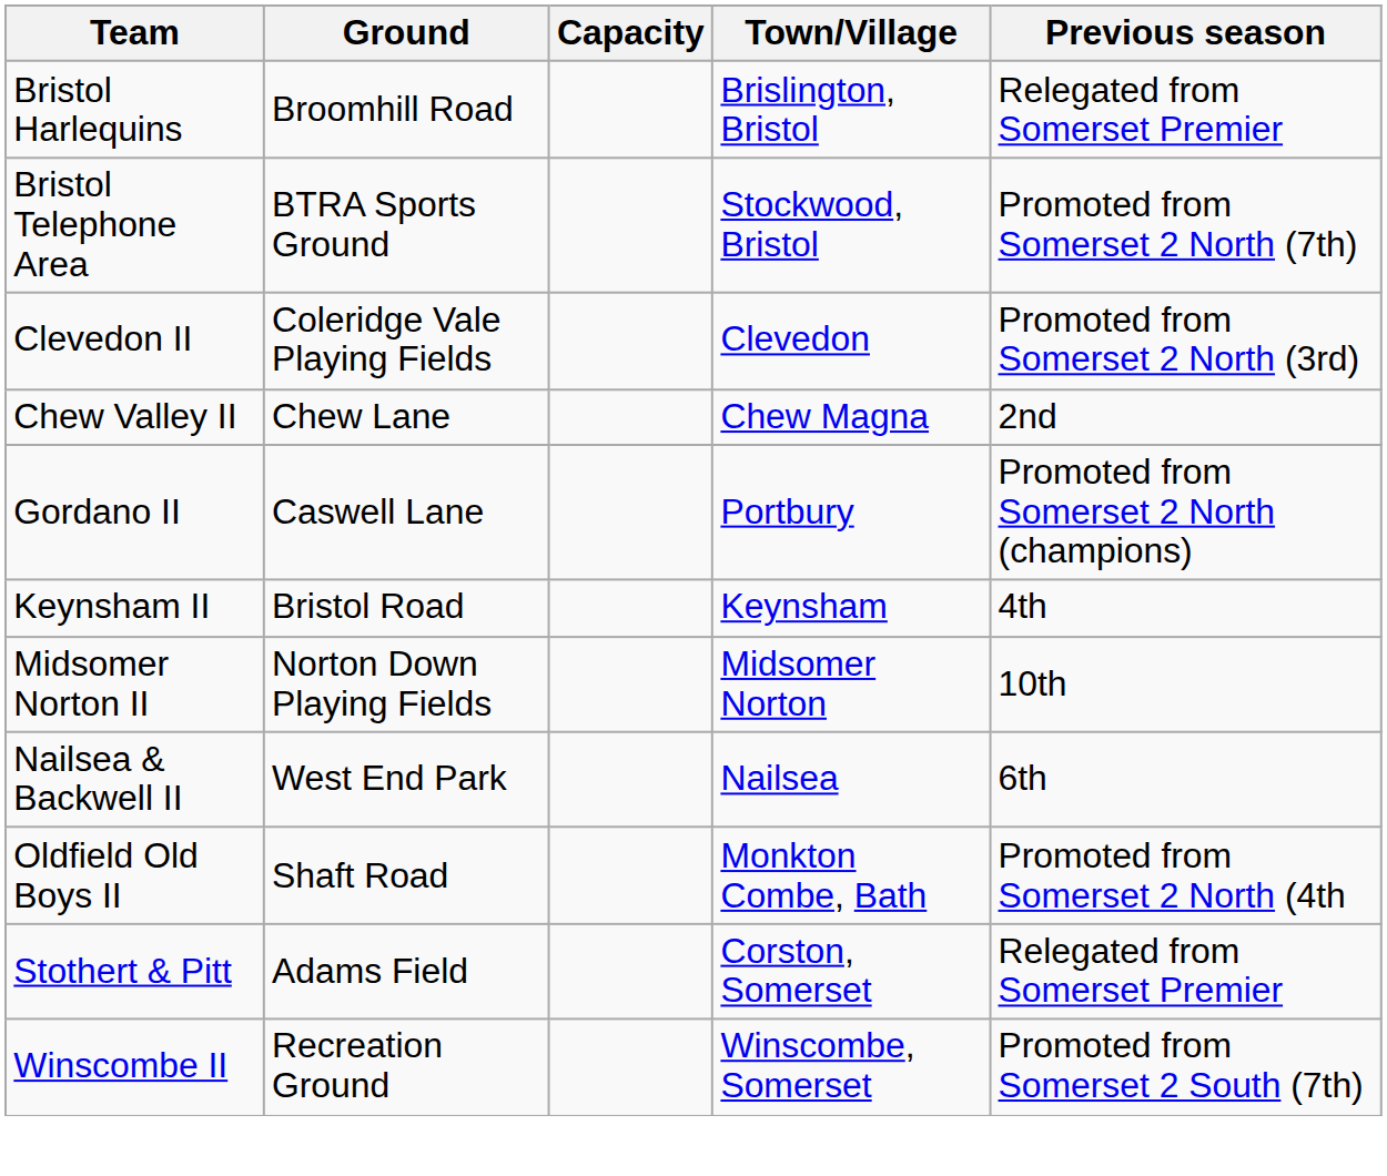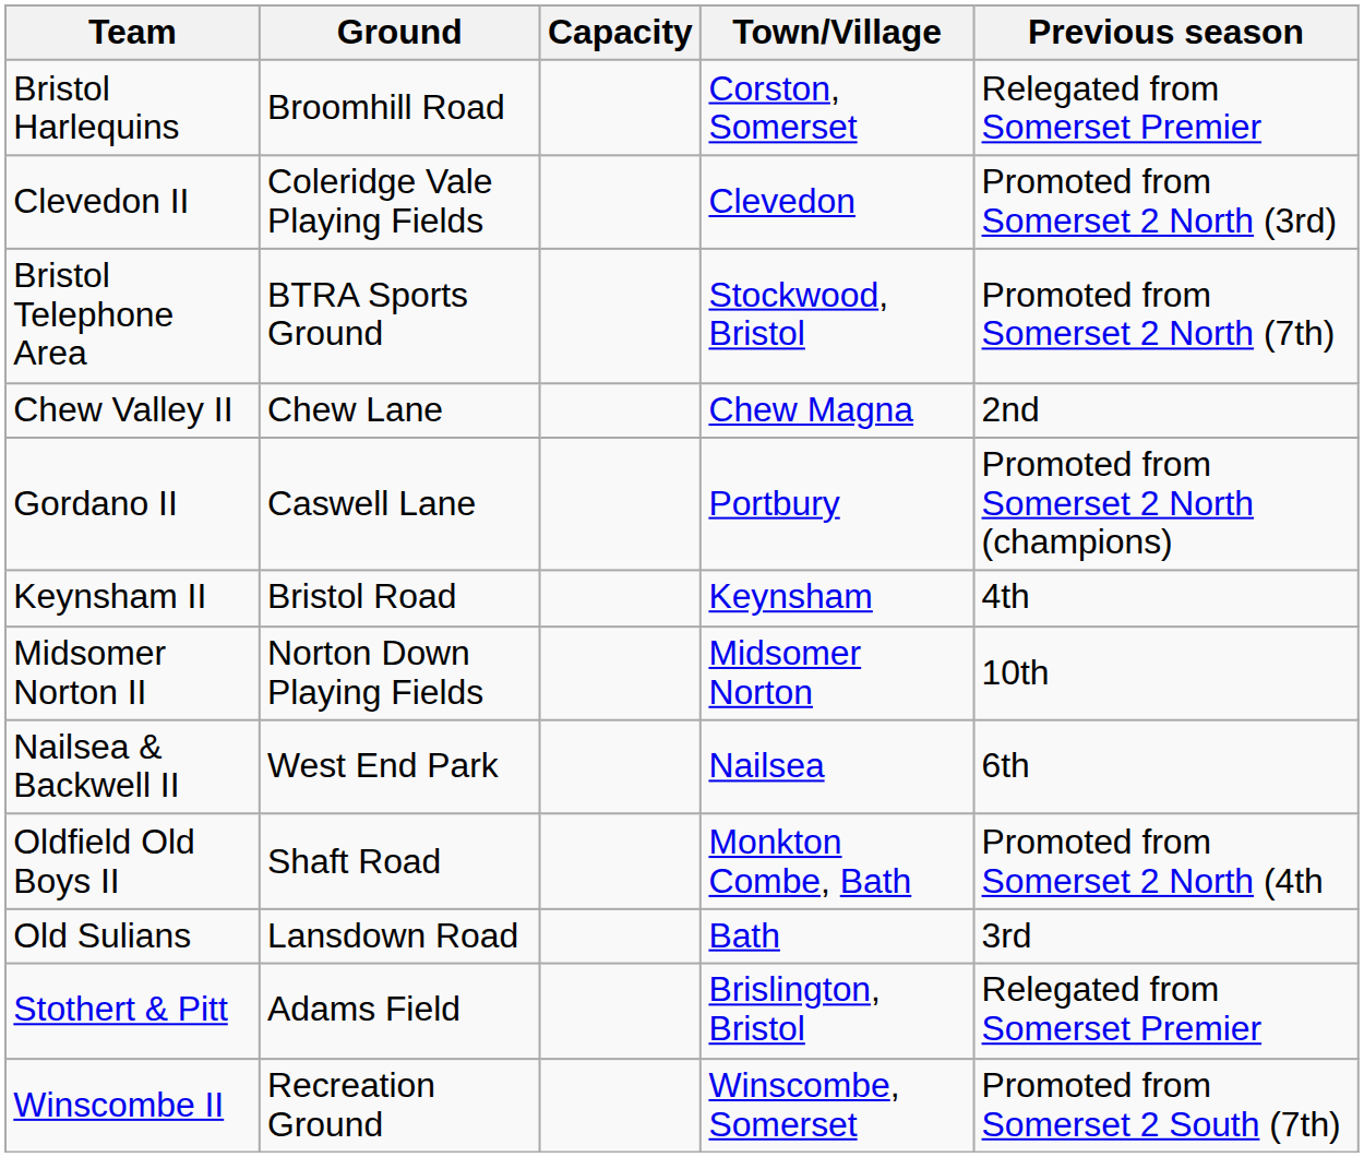Bristol Harlequins | Town/Village: Brislington, Bristol -> Corston, Somerset
rows swapped: Bristol Telephone Area <-> Clevedon II
+ row: Old Sulians | Lansdown Road | Bath | 3rd
Stothert & Pitt | Town/Village: Corston, Somerset -> Brislington, Bristol
